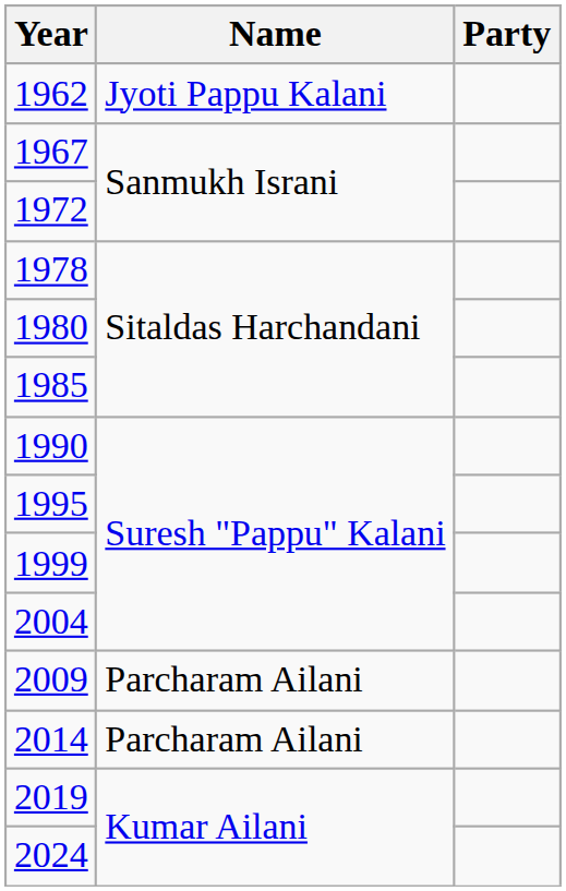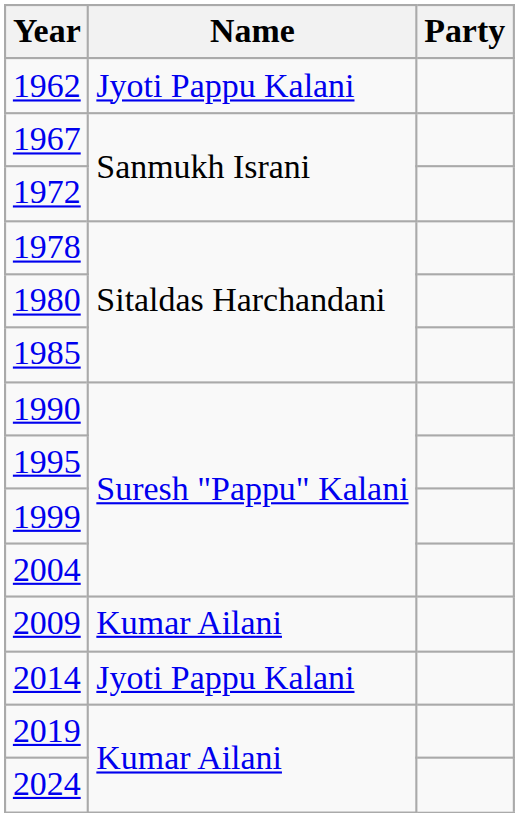2009 | Name: Parcharam Ailani -> Kumar Ailani
2014 | Name: Parcharam Ailani -> Jyoti Pappu Kalani
